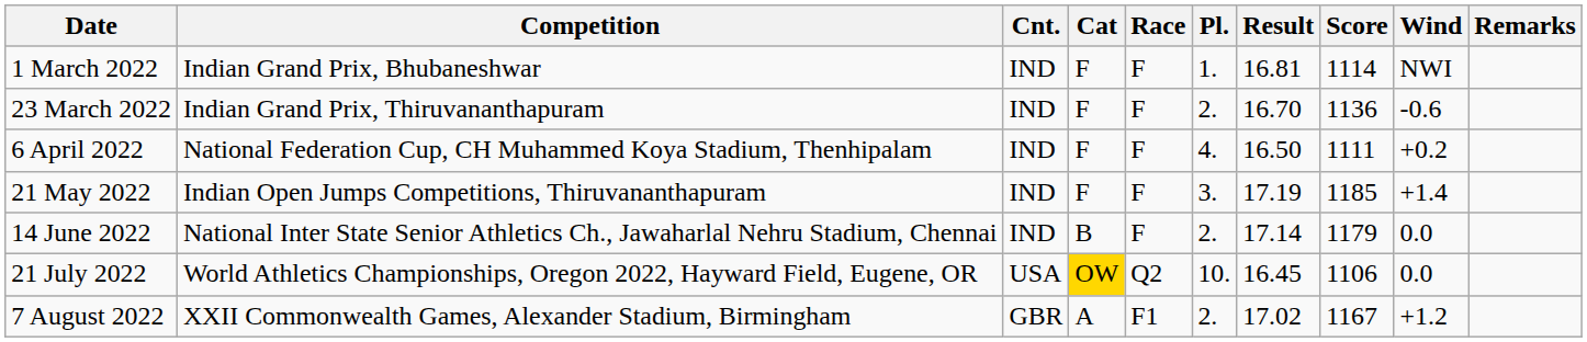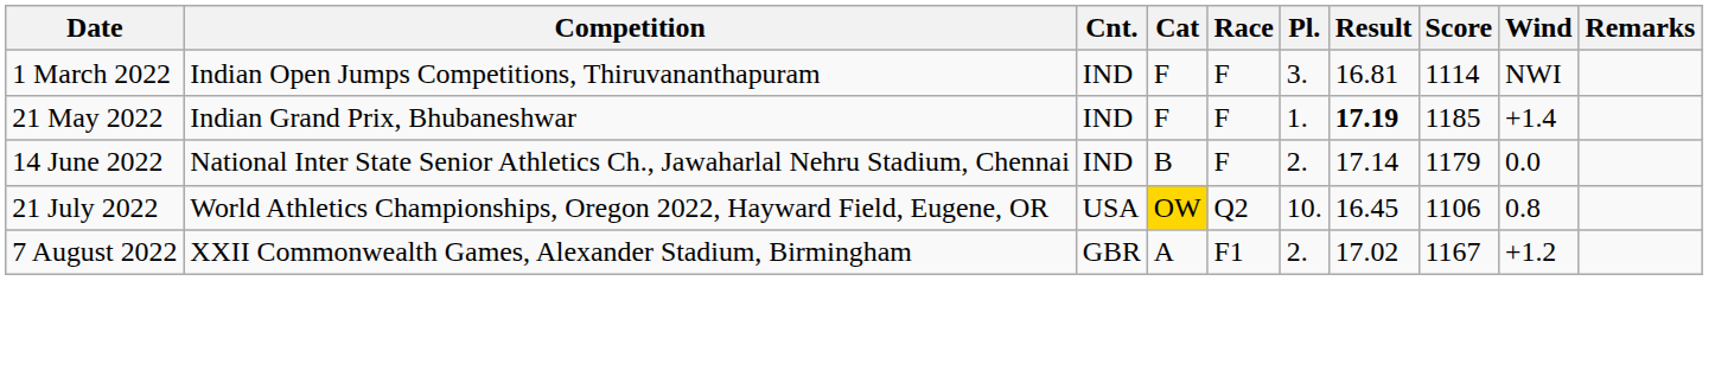1 March 2022 | Competition: Indian Grand Prix, Bhubaneshwar -> Indian Open Jumps Competitions, Thiruvananthapuram
1 March 2022 | Pl.: 1. -> 3.
- row: 23 March 2022 | Indian Grand Prix, Thiruvananthapuram | IND | F | F | 2. | 16.70 | 1136 | -0.6
- row: 6 April 2022 | National Federation Cup, CH Muhammed Koya Stadium, Thenhipalam | IND | F | F | 4. | 16.50 | 1111 | +0.2
21 May 2022 | Competition: Indian Open Jumps Competitions, Thiruvananthapuram -> Indian Grand Prix, Bhubaneshwar
21 May 2022 | Pl.: 3. -> 1.
21 May 2022 | Result: normal -> bold
21 July 2022 | Wind: 0.0 -> 0.8
